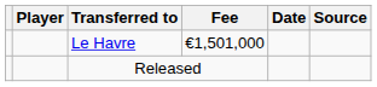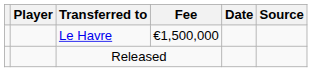Le Havre | Fee: €1,501,000 -> €1,500,000
